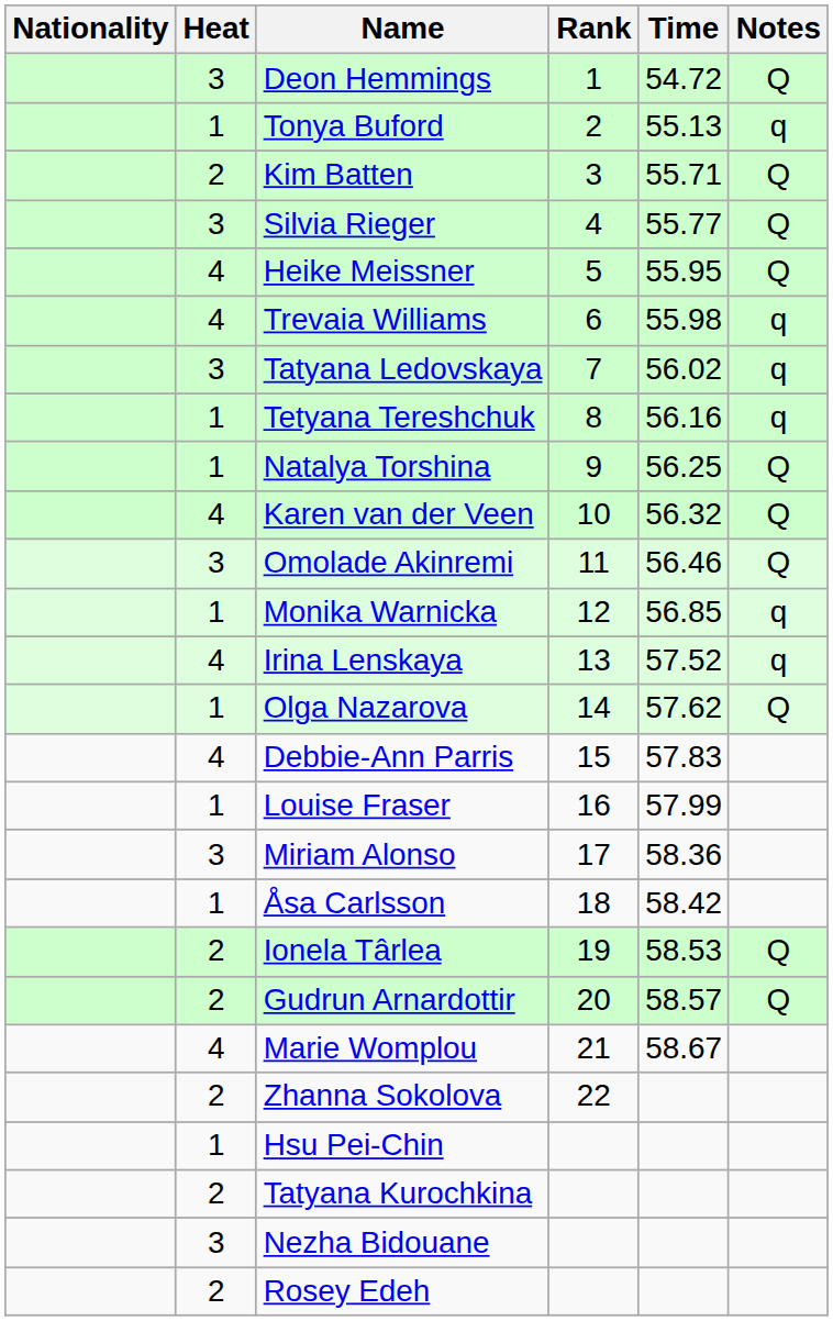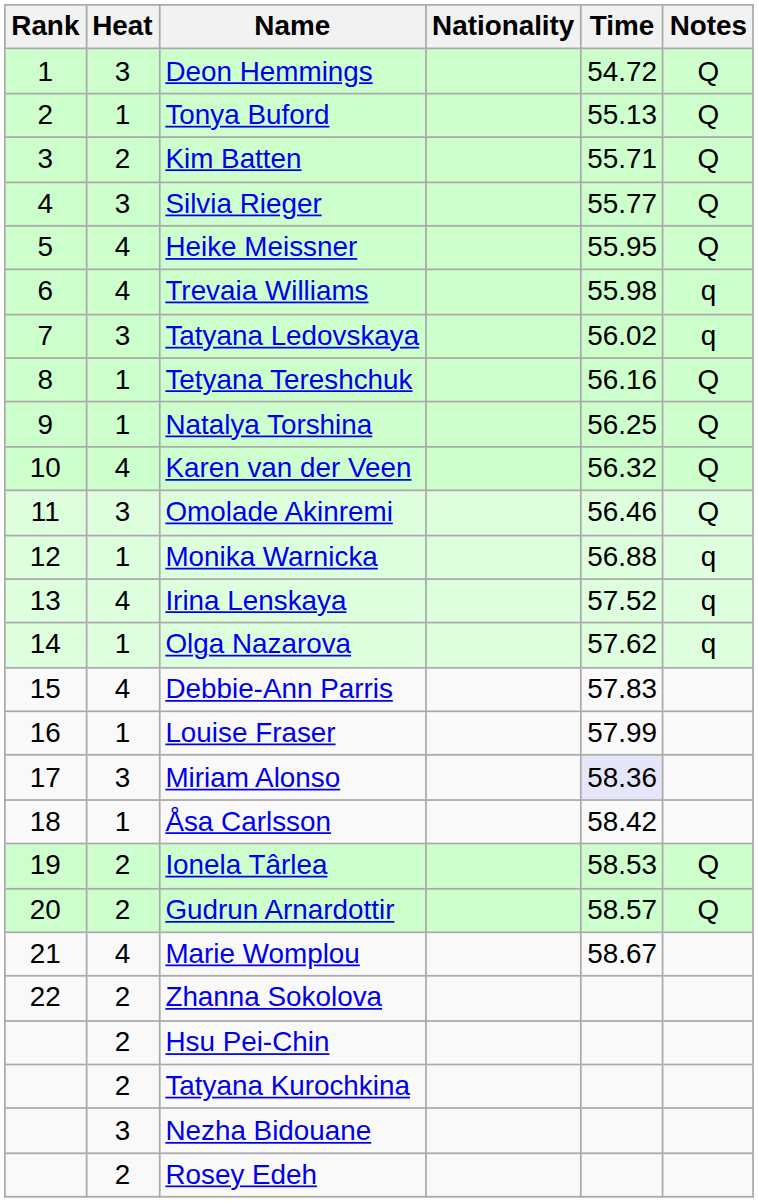columns swapped: Rank <-> Nationality
Tonya Buford | Notes: q -> Q
Tetyana Tereshchuk | Notes: q -> Q
Monika Warnicka | Time: 56.85 -> 56.88
Olga Nazarova | Notes: Q -> q
Miriam Alonso | Time: no background -> lavender background
Hsu Pei-Chin | Heat: 1 -> 2
